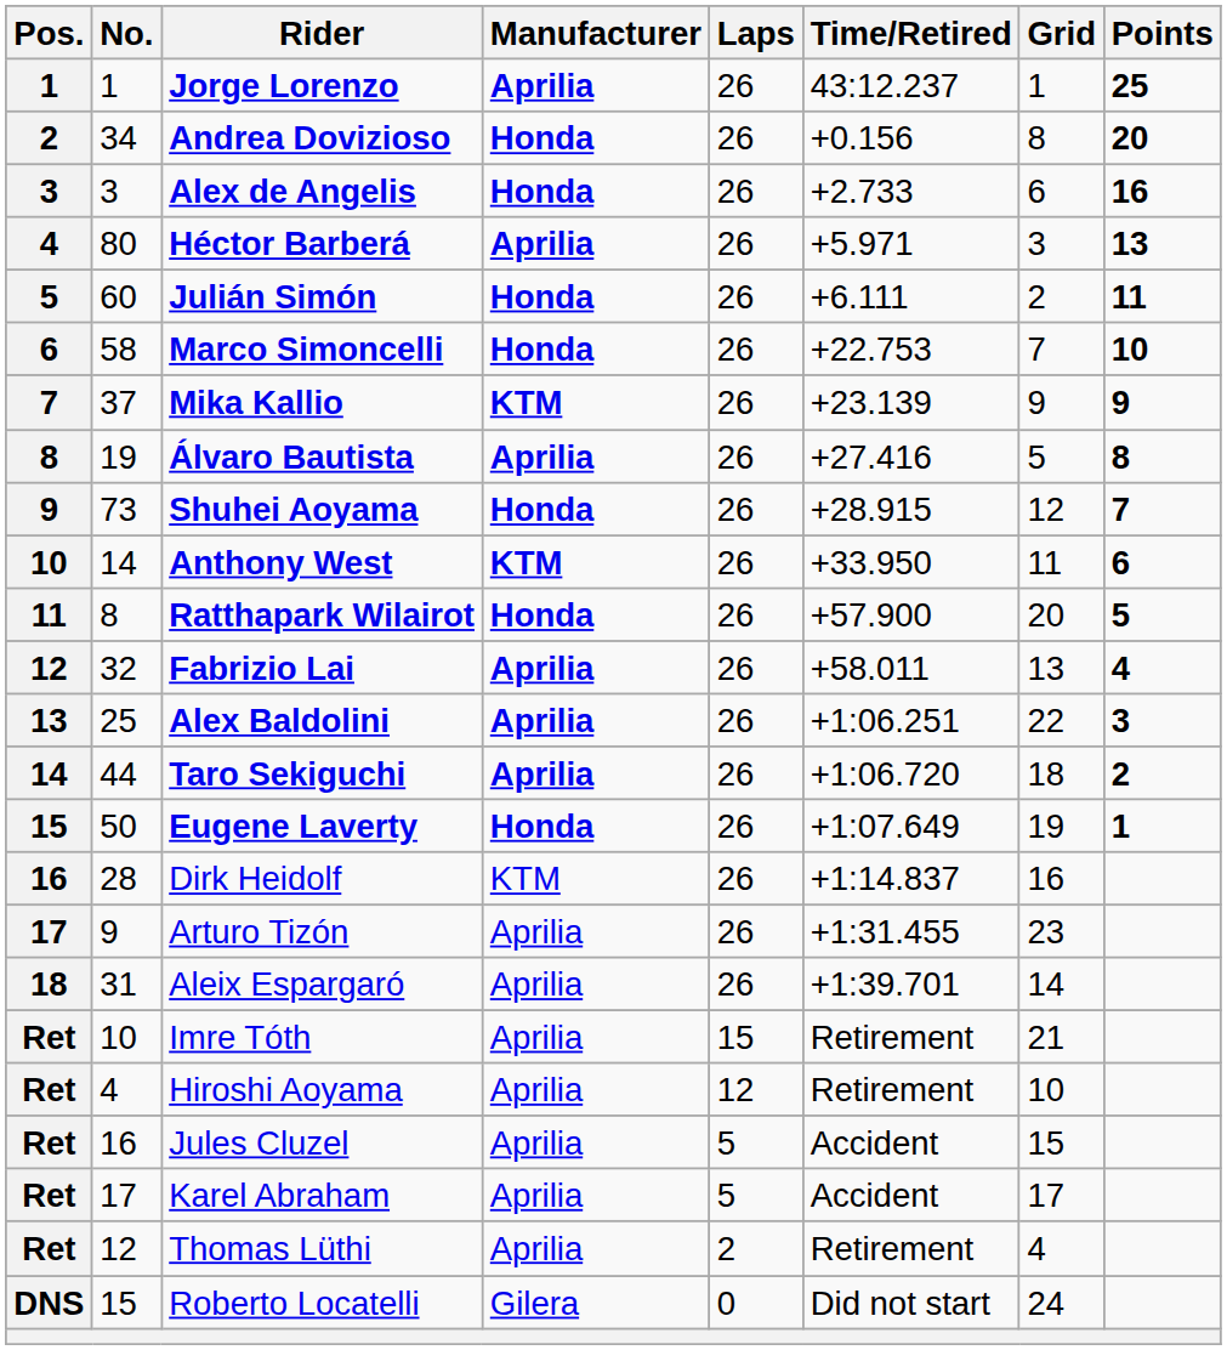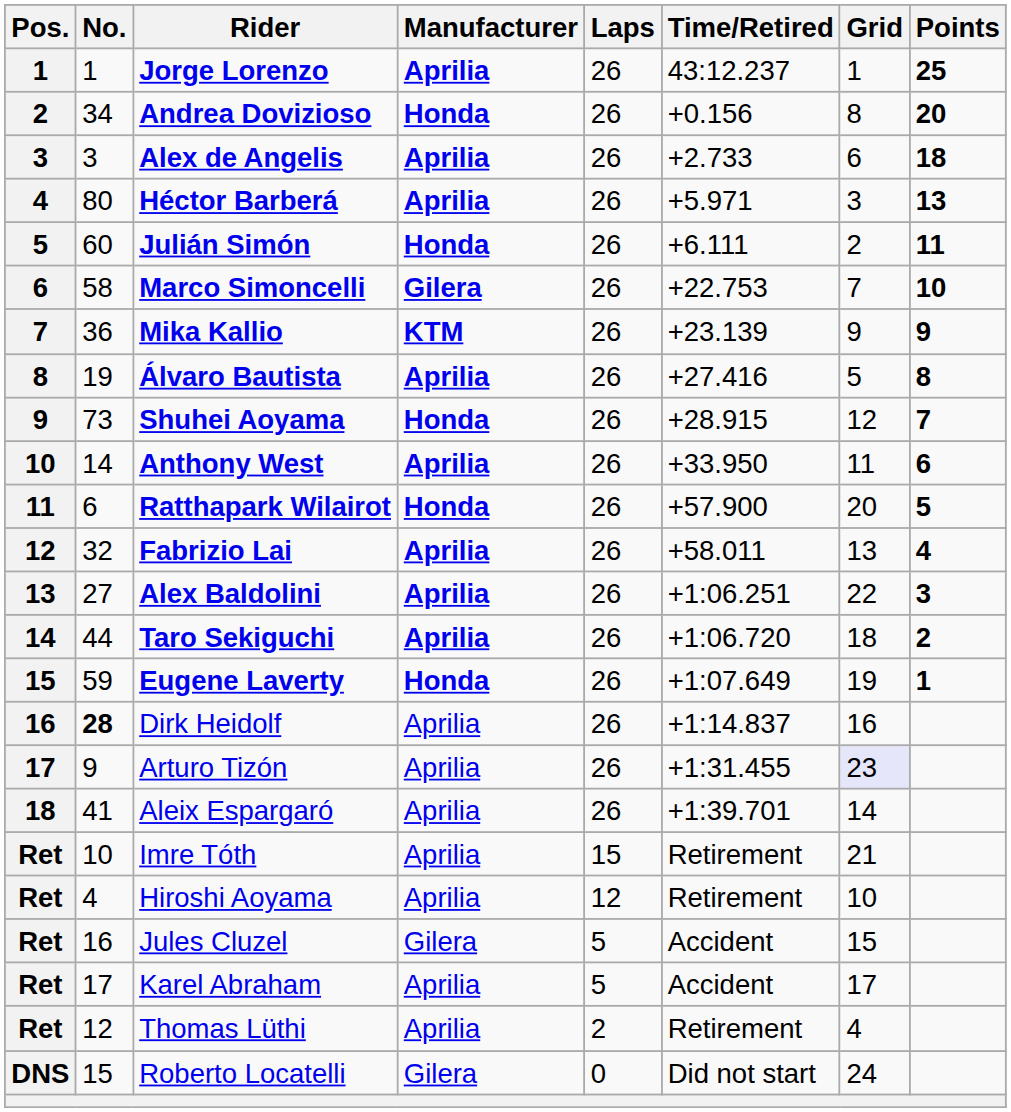Alex de Angelis | Manufacturer: Honda -> Aprilia
Alex de Angelis | Points: 16 -> 18
Marco Simoncelli | Manufacturer: Honda -> Gilera
Mika Kallio | No.: 37 -> 36
Anthony West | Manufacturer: KTM -> Aprilia
Ratthapark Wilairot | No.: 8 -> 6
Alex Baldolini | No.: 25 -> 27
Eugene Laverty | No.: 50 -> 59
Dirk Heidolf | No.: normal -> bold
Dirk Heidolf | Manufacturer: KTM -> Aprilia
Arturo Tizón | Grid: no background -> lavender background
Aleix Espargaró | No.: 31 -> 41
Jules Cluzel | Manufacturer: Aprilia -> Gilera
